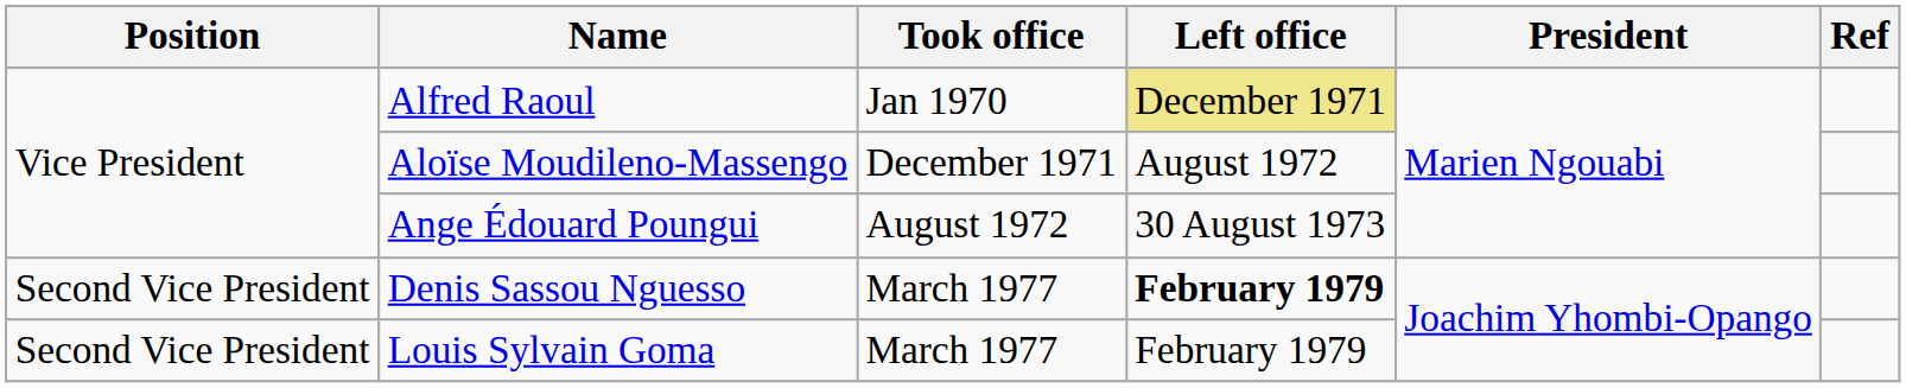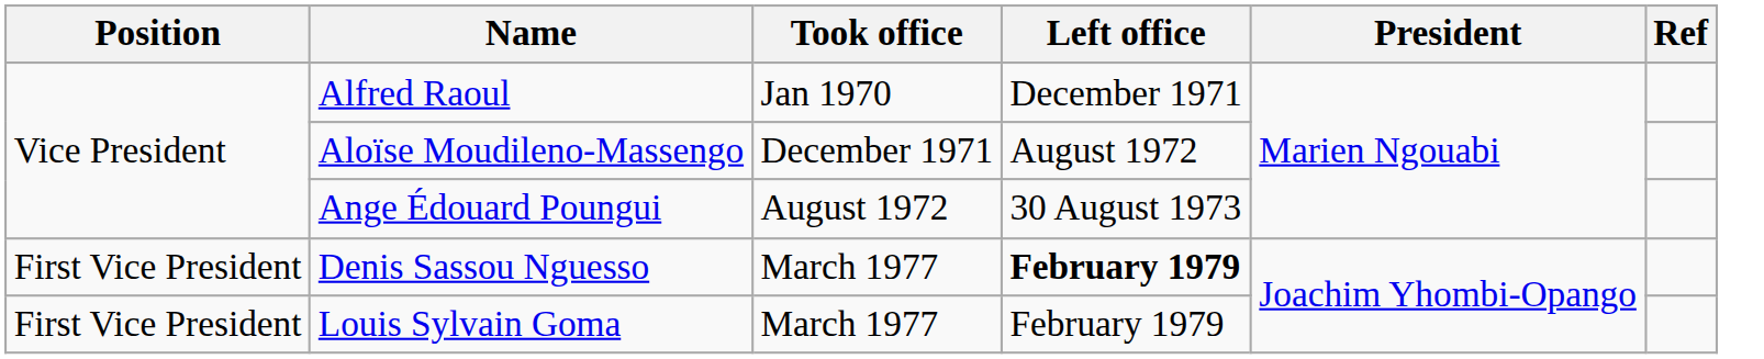Alfred Raoul | Left office: khaki background -> no background
Denis Sassou Nguesso | Position: Second Vice President -> First Vice President
Louis Sylvain Goma | Position: Second Vice President -> First Vice President
